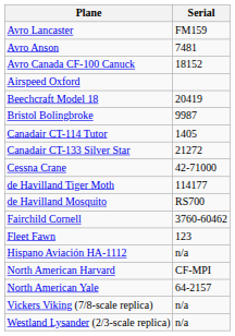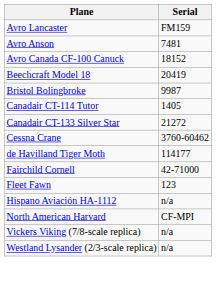- row: Airspeed Oxford
Cessna Crane | Serial: 42-71000 -> 3760-60462
- row: de Havilland Mosquito | RS700
Fairchild Cornell | Serial: 3760-60462 -> 42-71000
- row: North American Yale | 64-2157
